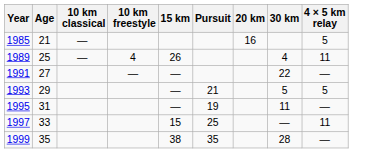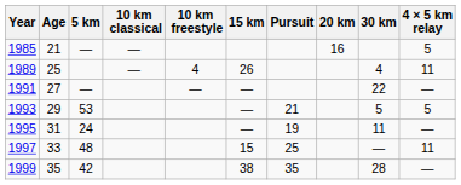+ column: 5 km | — | — | 53 | 24 | 48 | 42
